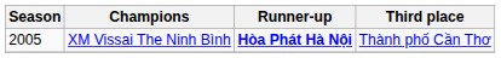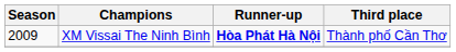XM Vissai The Ninh Bình | Season: 2005 -> 2009
